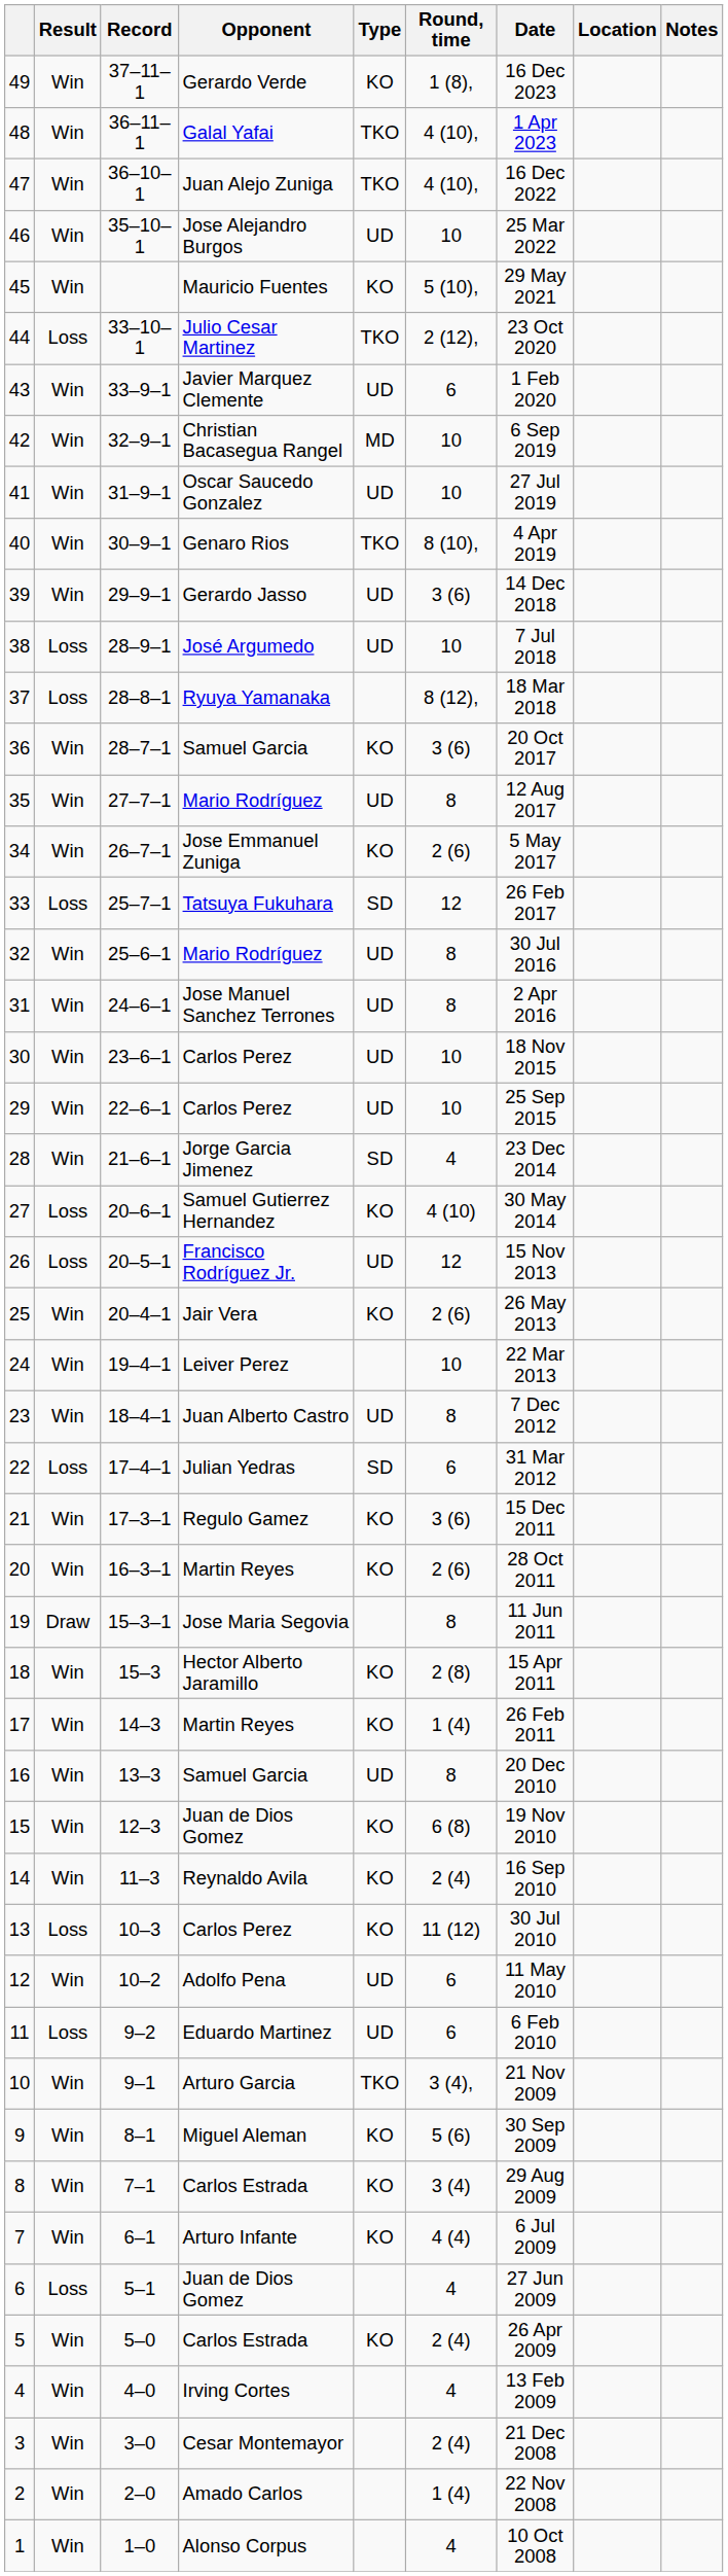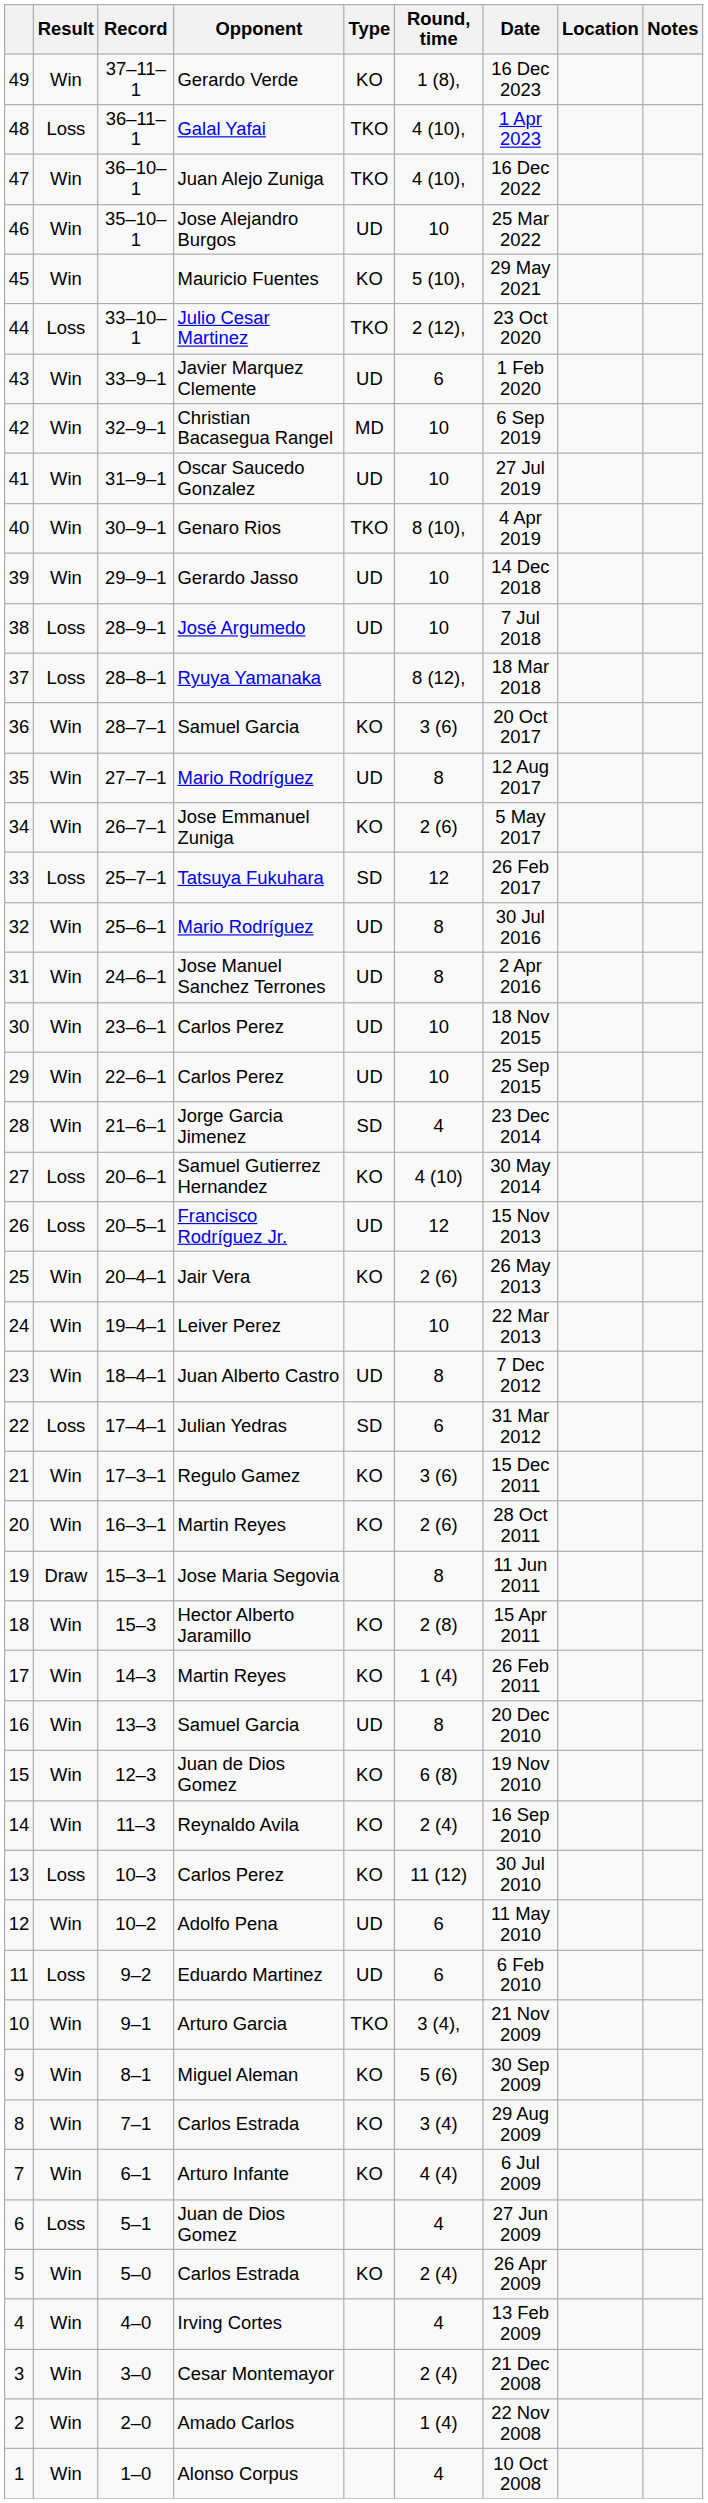48 | Result: Win -> Loss
39 | Round, time: 3 (6) -> 10
